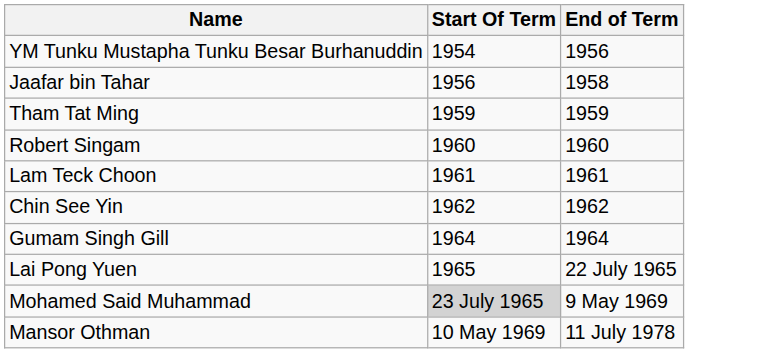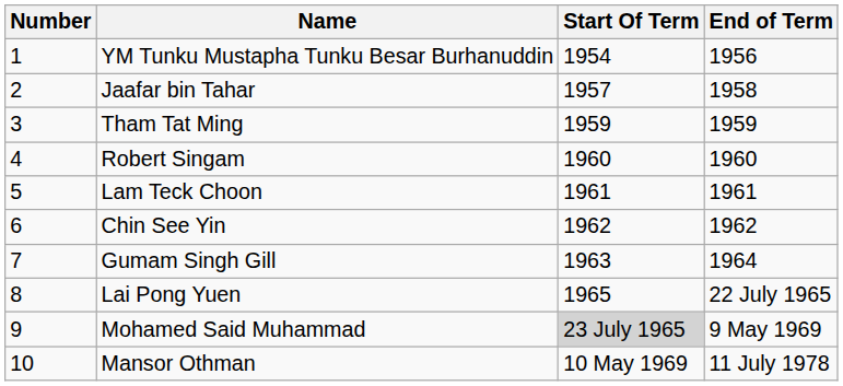+ column: Number | 1 | 2 | 3 | 4 | 5 | 6 | 7 | 8 | 9 | 10
Jaafar bin Tahar | Start Of Term: 1956 -> 1957
Gumam Singh Gill | Start Of Term: 1964 -> 1963
